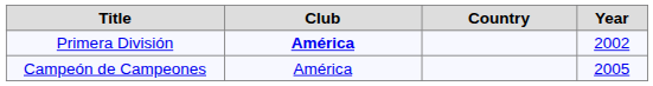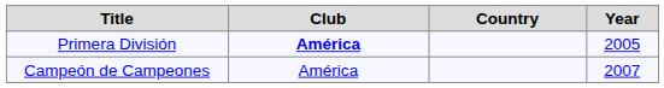Primera División | Year: 2002 -> 2005
Campeón de Campeones | Year: 2005 -> 2007
